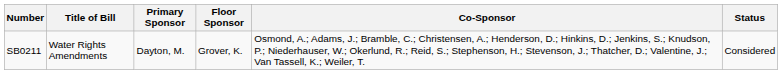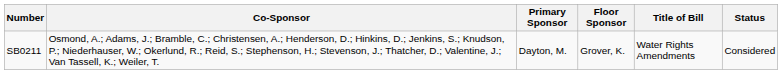columns swapped: Title of Bill <-> Co-Sponsor
